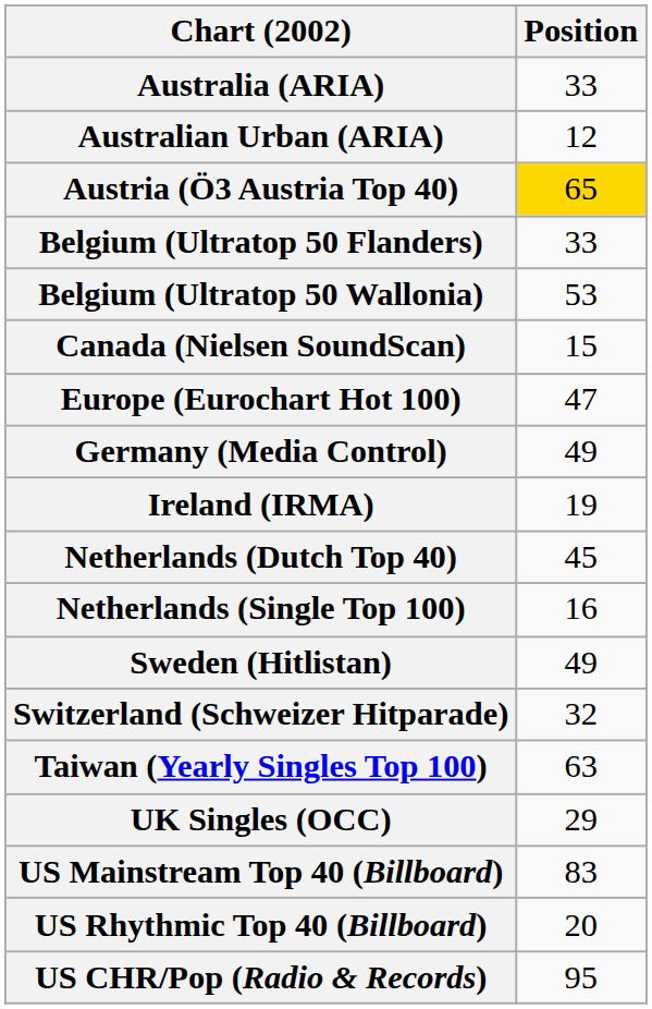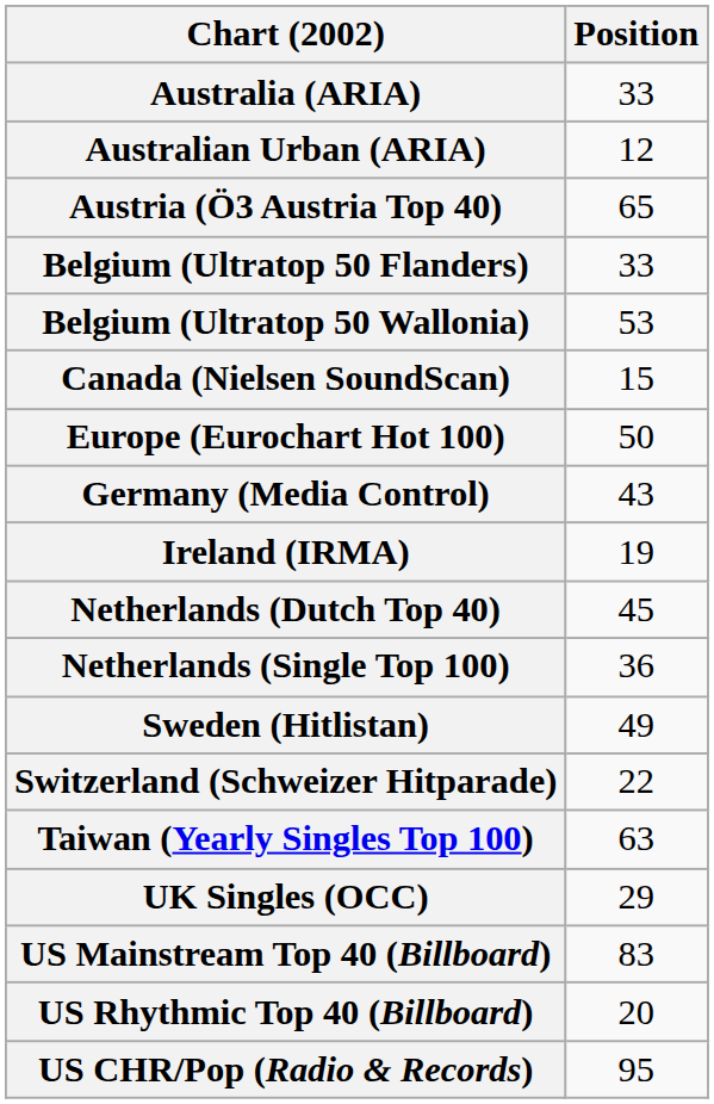Austria (Ö3 Austria Top 40) | Position: gold background -> no background
Europe (Eurochart Hot 100) | Position: 47 -> 50
Germany (Media Control) | Position: 49 -> 43
Netherlands (Single Top 100) | Position: 16 -> 36
Switzerland (Schweizer Hitparade) | Position: 32 -> 22
